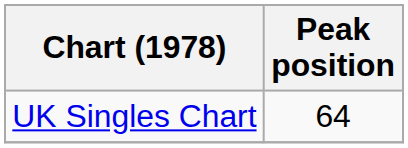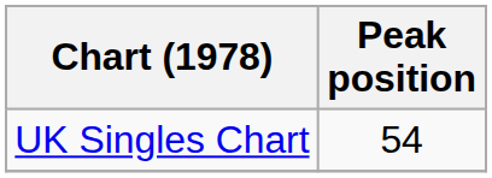UK Singles Chart | Peak position: 64 -> 54
